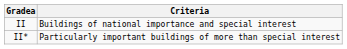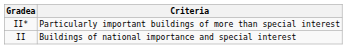rows swapped: II* <-> II
